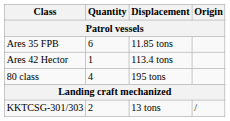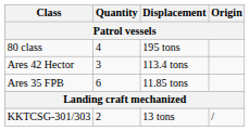rows swapped: 80 class <-> Ares 35 FPB
Ares 42 Hector | Quantity: 1 -> 3
